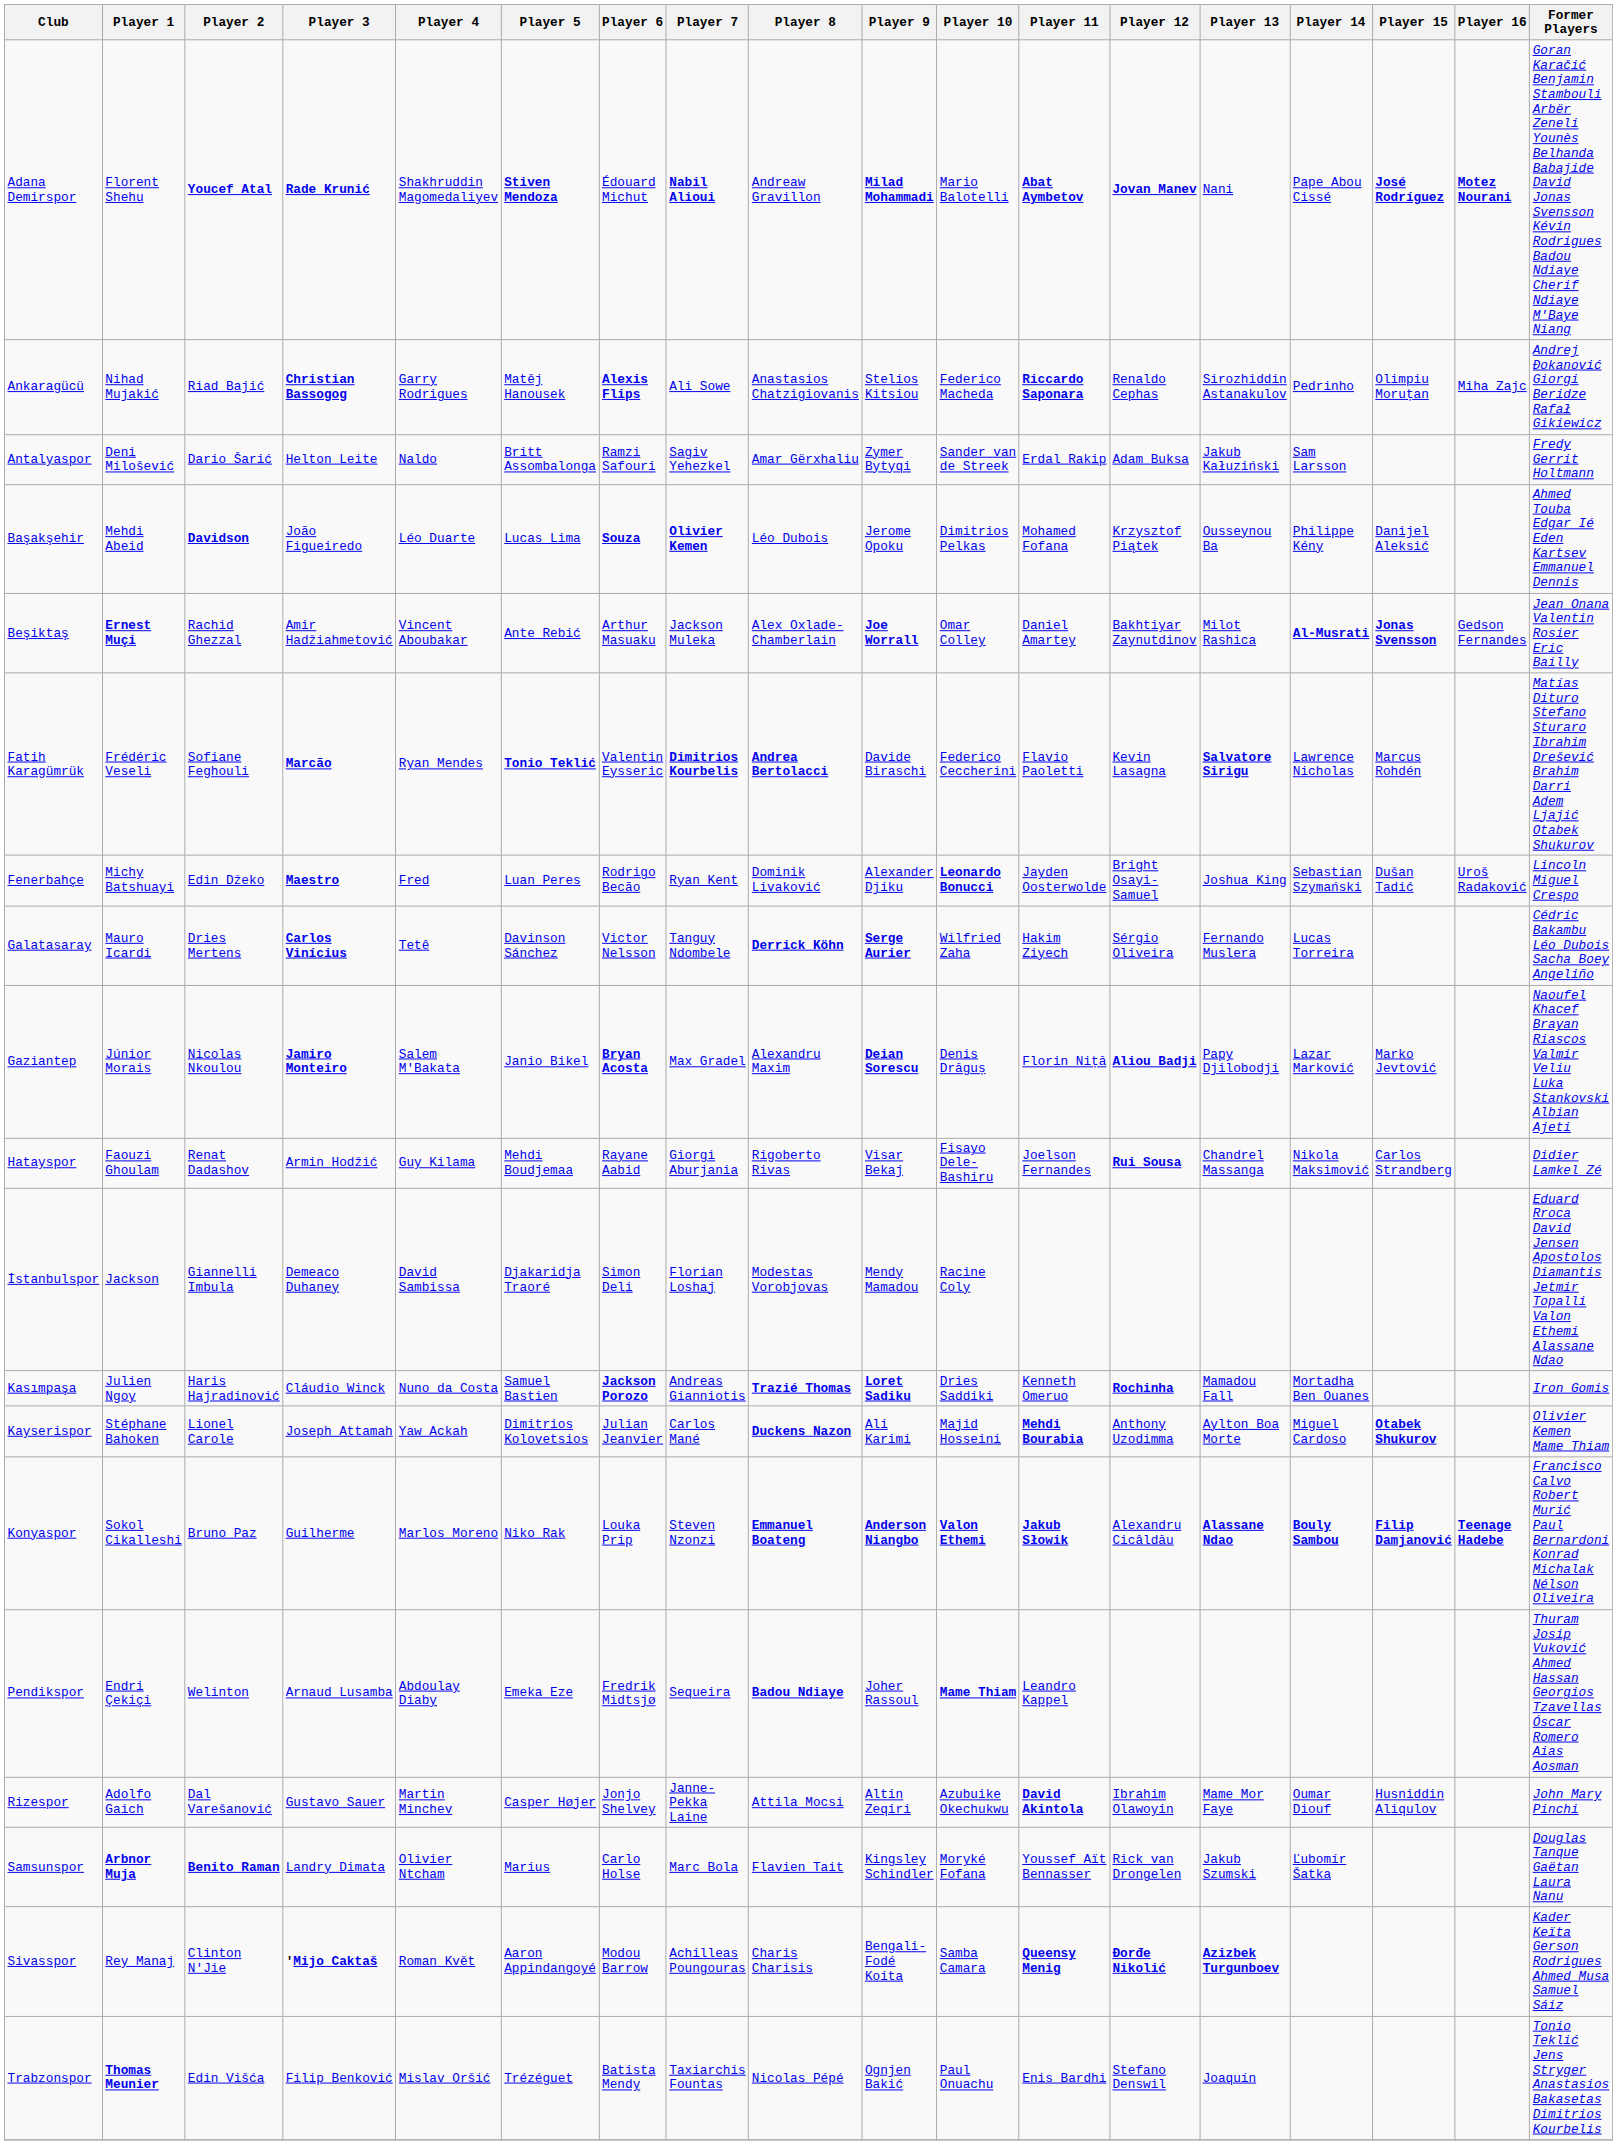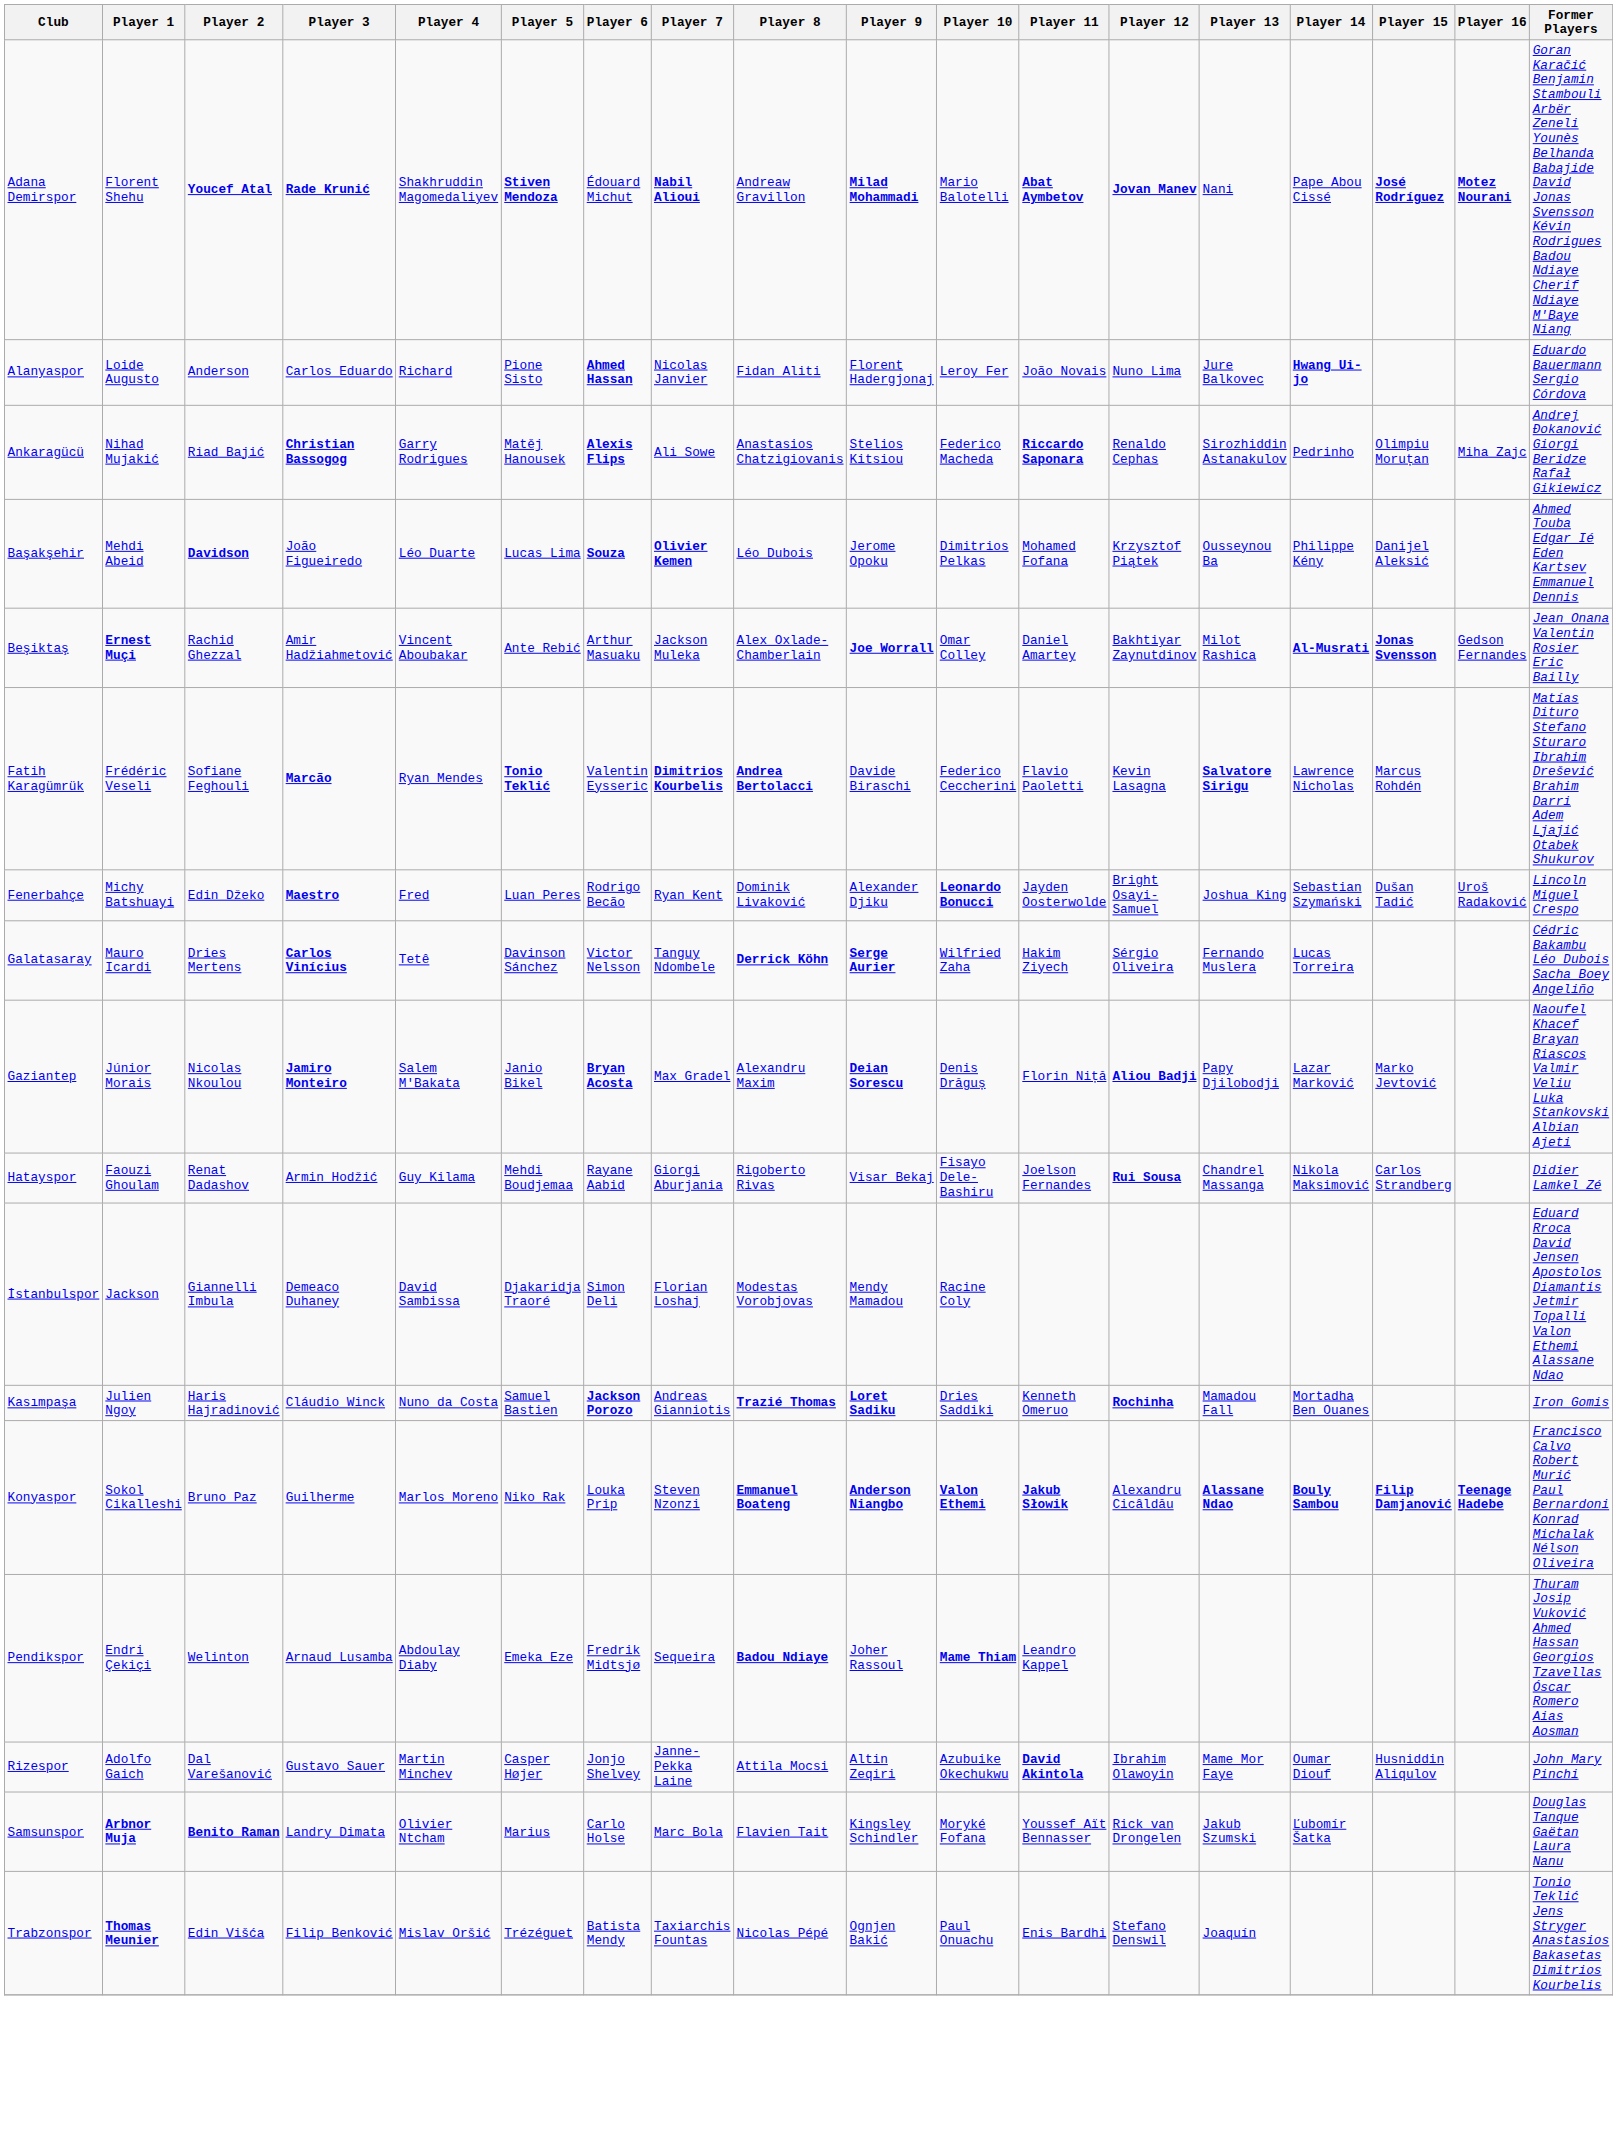+ row: Alanyaspor | Loide Augusto | Anderson | Carlos Eduardo | Richard | Pione Sisto | Ahmed Hassan | Nicolas Janvier | Fidan Aliti | Florent Hadergjonaj | Leroy Fer | João Novais | Nuno Lima | Jure Balkovec | Hwang Ui-jo | Eduardo Bauermann Sergio Córdova
- row: Antalyaspor | Deni Milošević | Dario Šarić | Helton Leite | Naldo | Britt Assombalonga | Ramzi Safouri | Sagiv Yehezkel | Amar Gërxhaliu | Zymer Bytyqi | Sander van de Streek | Erdal Rakip | Adam Buksa | Jakub Kałuziński | Sam Larsson | Fredy Gerrit Holtmann
- row: Kayserispor | Stéphane Bahoken | Lionel Carole | Joseph Attamah | Yaw Ackah | Dimitrios Kolovetsios | Julian Jeanvier | Carlos Mané | Duckens Nazon | Ali Karimi | Majid Hosseini | Mehdi Bourabia | Anthony Uzodimma | Aylton Boa Morte | Miguel Cardoso | Otabek Shukurov | Olivier Kemen Mame Thiam
- row: Sivasspor | Rey Manaj | Clinton N'Jie | 'Mijo Caktaš | Roman Květ | Aaron Appindangoyé | Modou Barrow | Achilleas Poungouras | Charis Charisis | Bengali-Fodé Koita | Samba Camara | Queensy Menig | Đorđe Nikolić | Azizbek Turgunboev | Kader Keïta Gerson Rodrigues Ahmed Musa Samuel Sáiz
